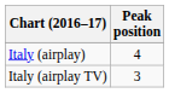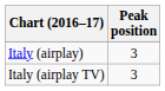Italy (airplay) | Peak position: 4 -> 3
